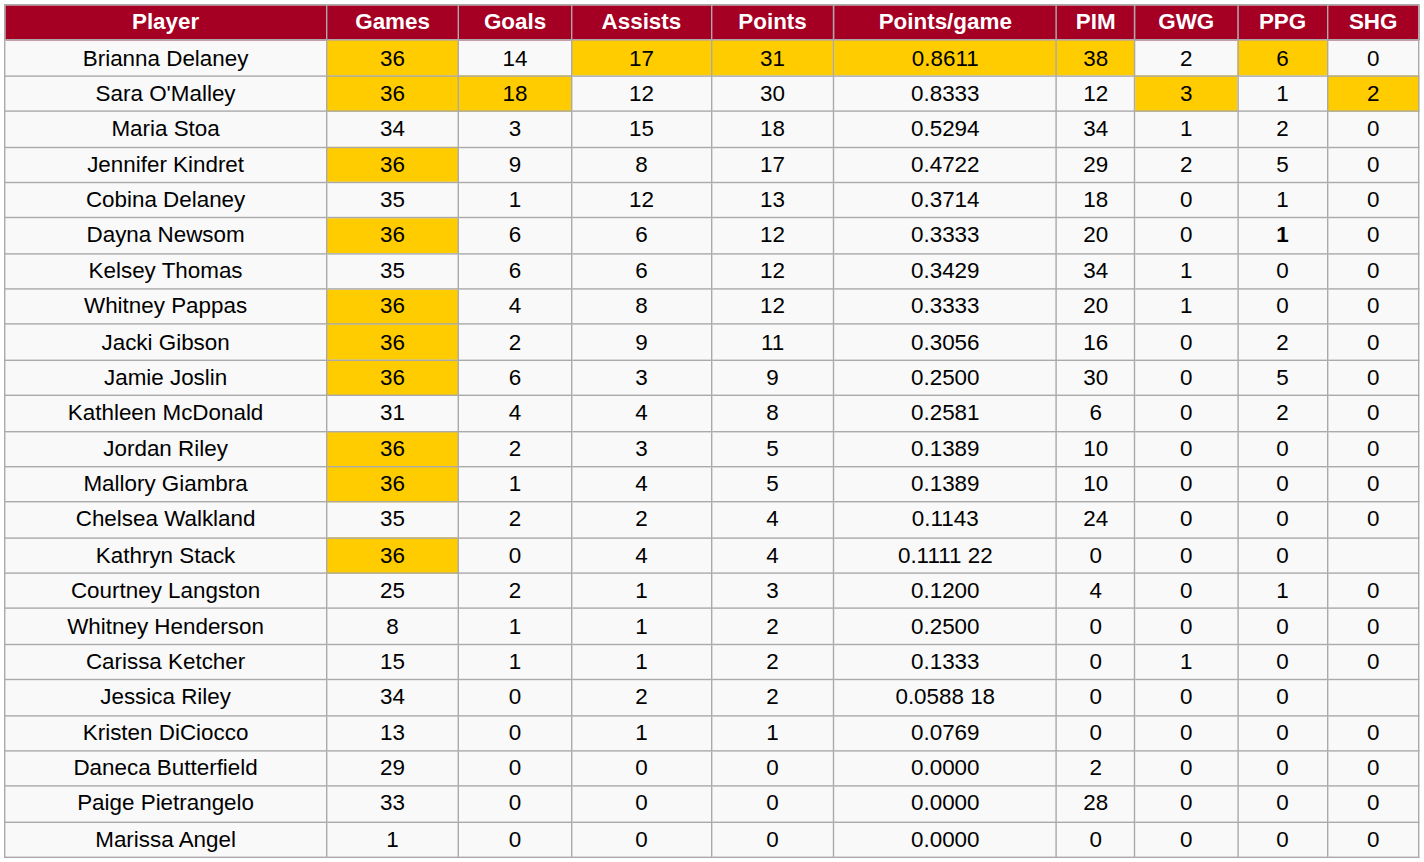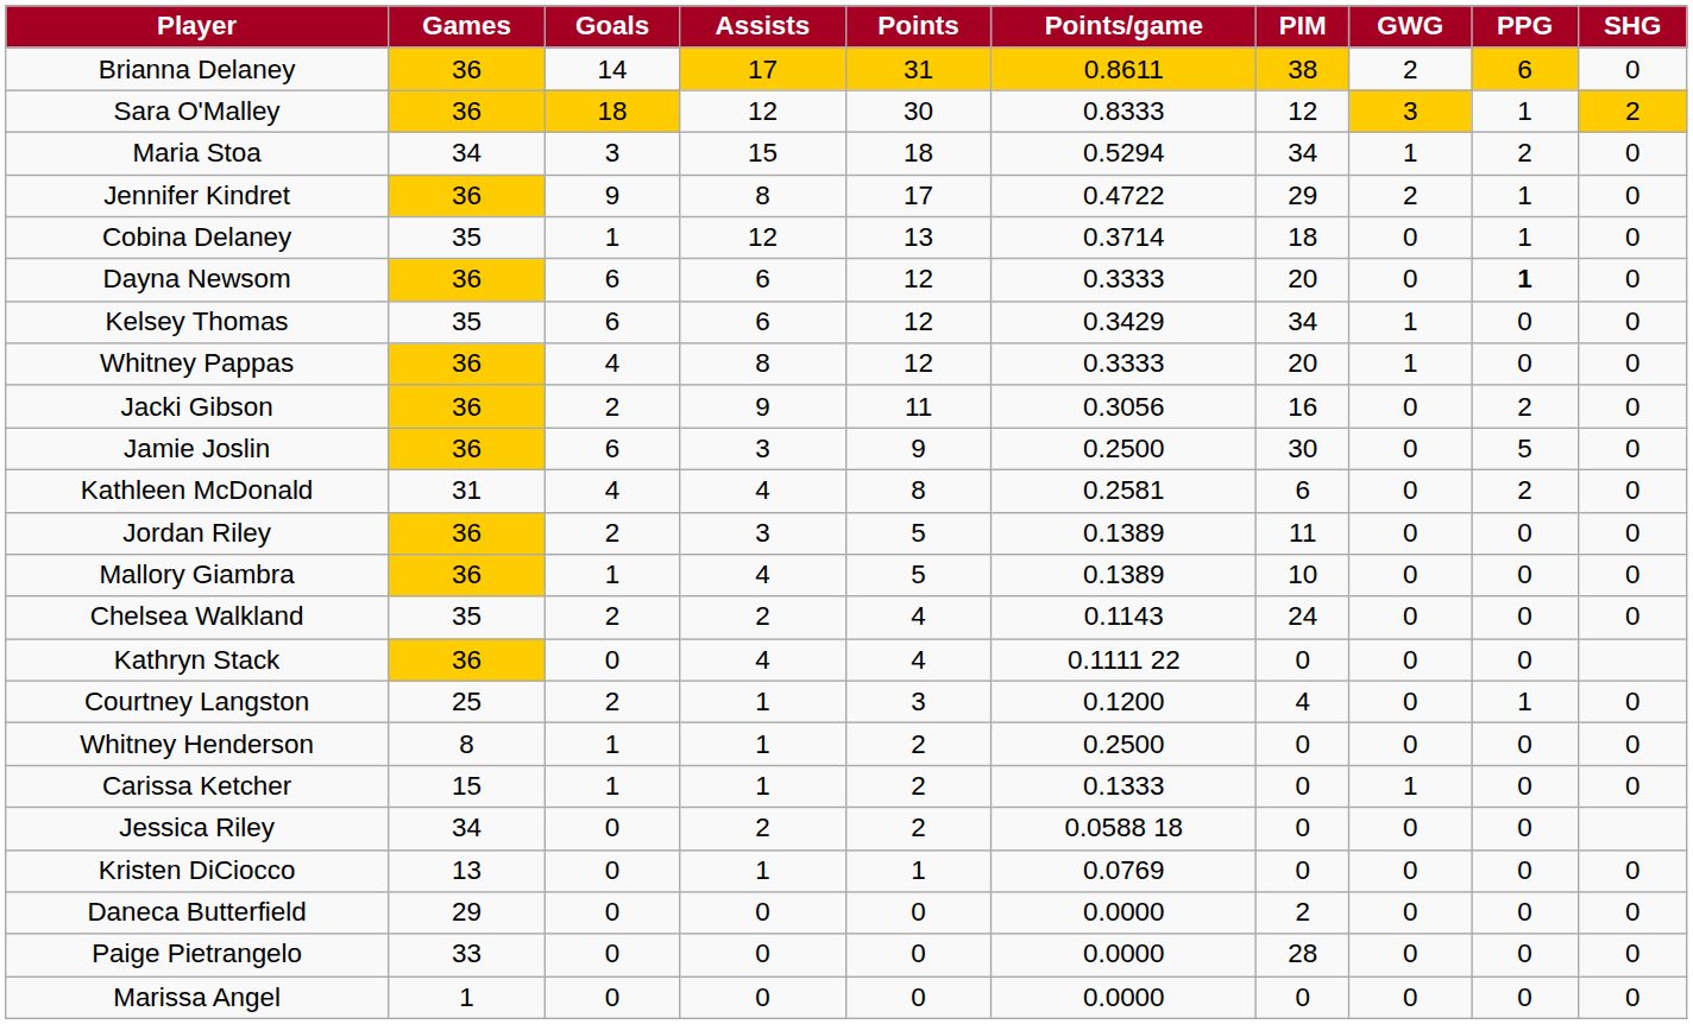Jennifer Kindret | PPG: 5 -> 1
Jordan Riley | PIM: 10 -> 11
